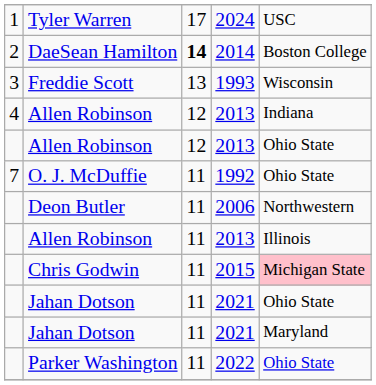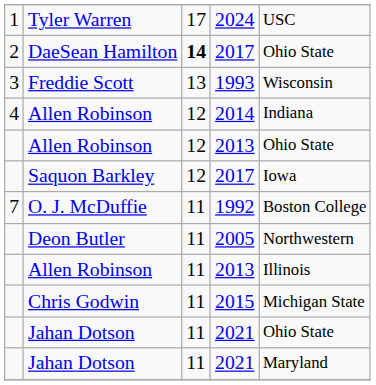DaeSean Hamilton | column 4: 2014 -> 2017
DaeSean Hamilton | column 5: Boston College -> Ohio State
4 / Allen Robinson | column 4: 2013 -> 2014
+ row: Saquon Barkley | 12 | 2017 | Iowa
O. J. McDuffie | column 5: Ohio State -> Boston College
Deon Butler | column 4: 2006 -> 2005
Chris Godwin | column 5: pink background -> no background
- row: Parker Washington | 11 | 2022 | Ohio State
